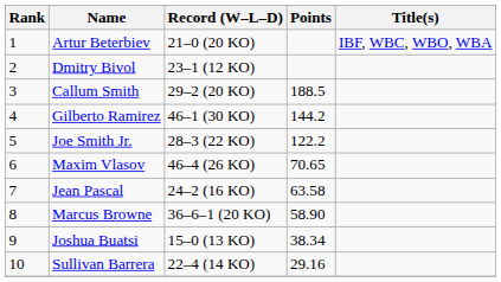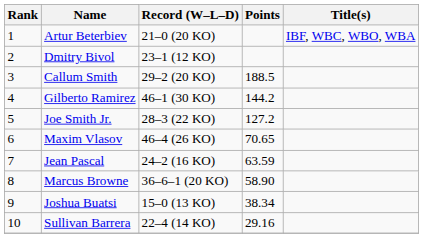Joe Smith Jr. | Points: 122.2 -> 127.2
Jean Pascal | Points: 63.58 -> 63.59
